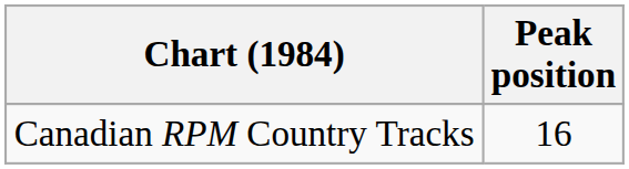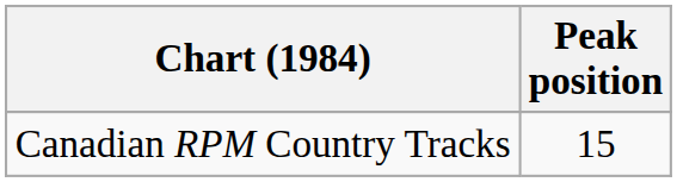Canadian RPM Country Tracks | Peak position: 16 -> 15
